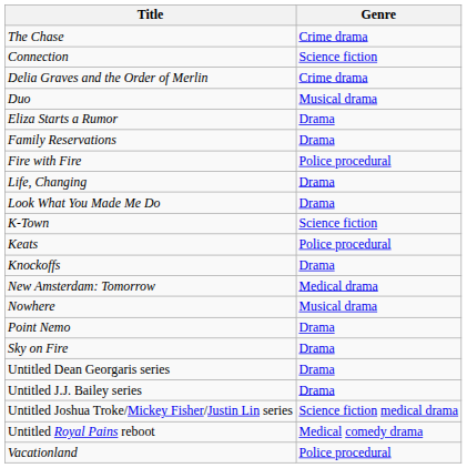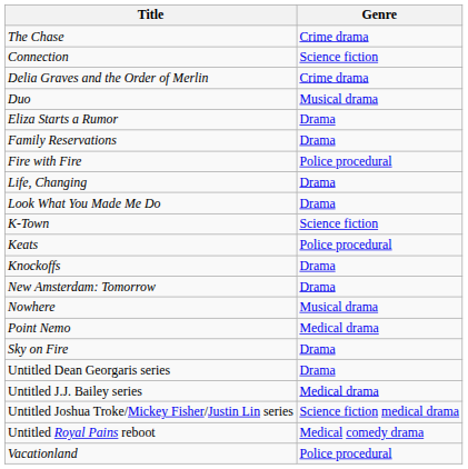New Amsterdam: Tomorrow | Genre: Medical drama -> Drama
Point Nemo | Genre: Drama -> Medical drama
Untitled J.J. Bailey series | Genre: Drama -> Medical drama
